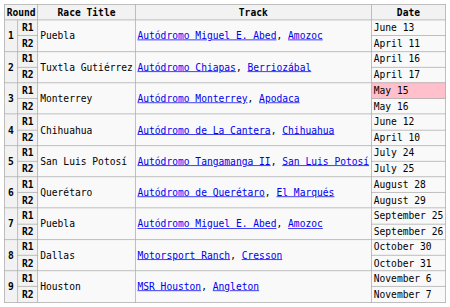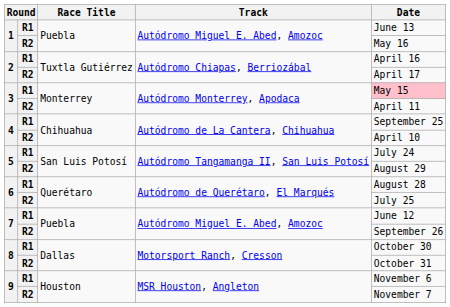1 / R2 | Date: April 11 -> May 16
3 / R2 | Date: May 16 -> April 11
4 / R1 | Date: June 12 -> September 25
5 / R2 | Date: July 25 -> August 29
6 / R2 | Date: August 29 -> July 25
7 / R1 | Date: September 25 -> June 12
